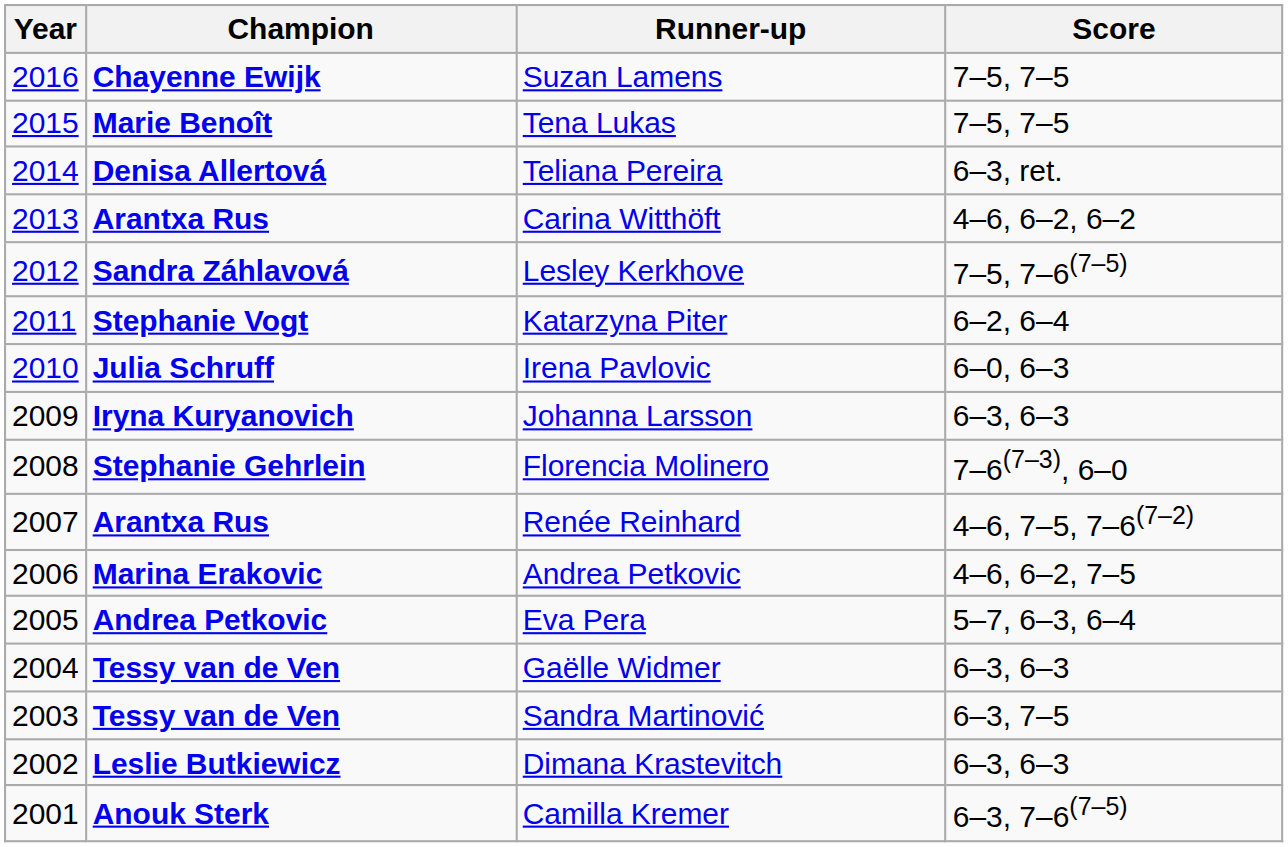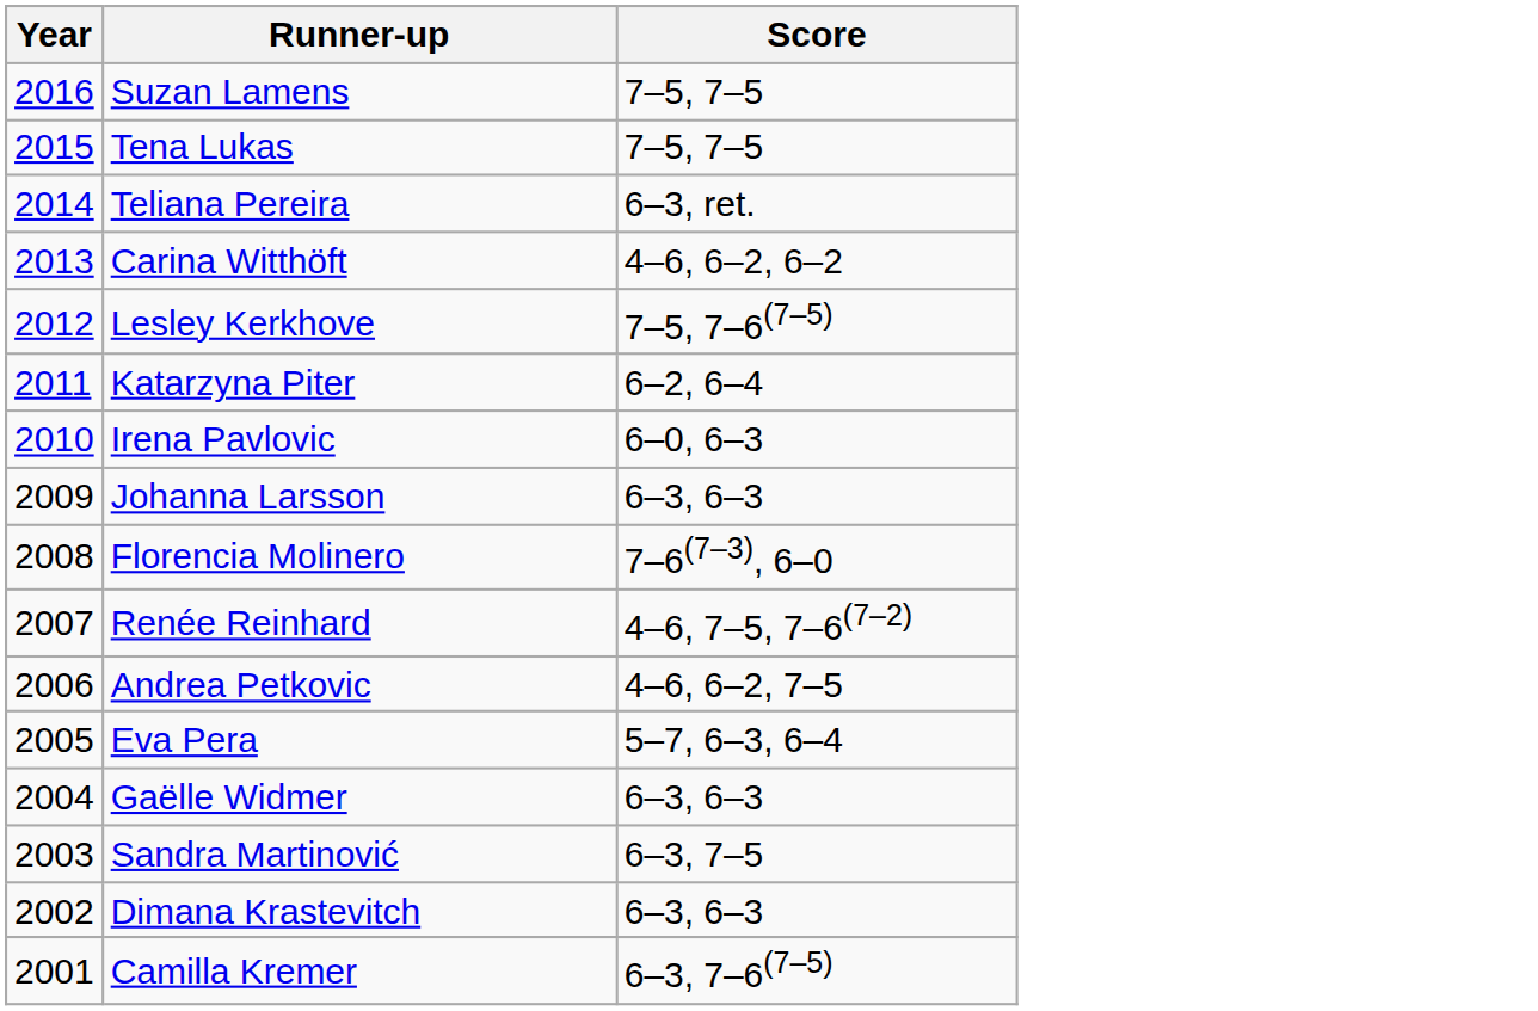- column: Champion | Chayenne Ewijk | Marie Benoît | Denisa Allertová | Arantxa Rus | Sandra Záhlavová | Stephanie Vogt | Julia Schruff | Iryna Kuryanovich | Stephanie Gehrlein | Arantxa Rus | Marina Erakovic | Andrea Petkovic | Tessy van de Ven | Tessy van de Ven | Leslie Butkiewicz | Anouk Sterk
